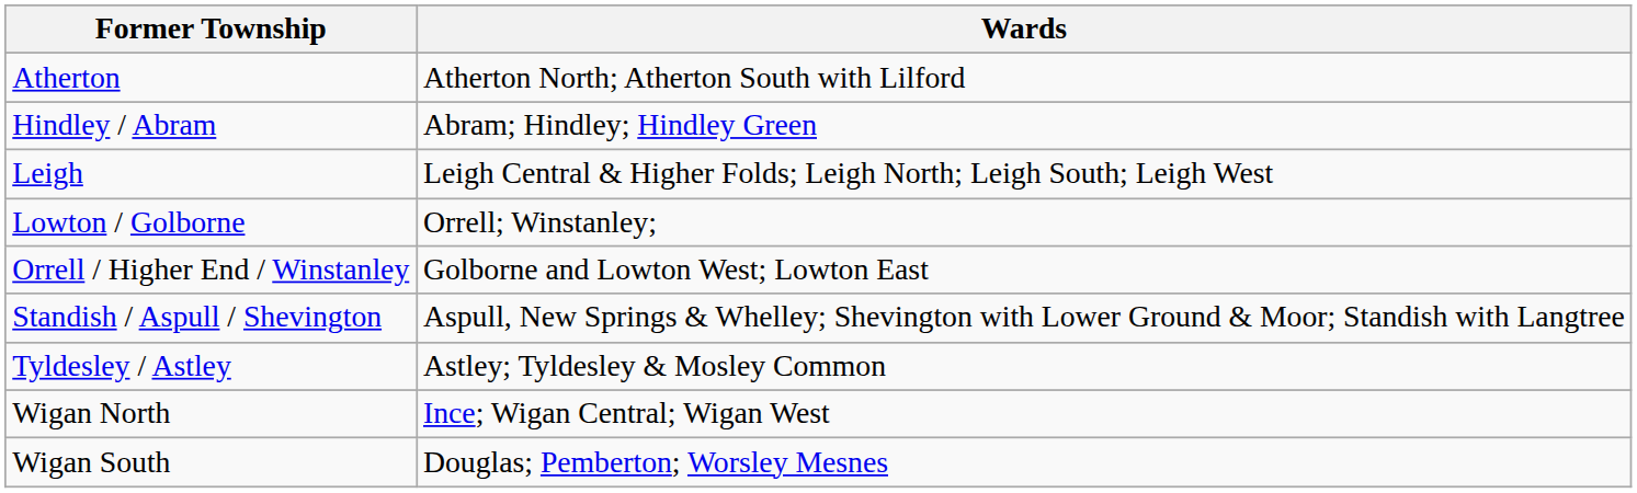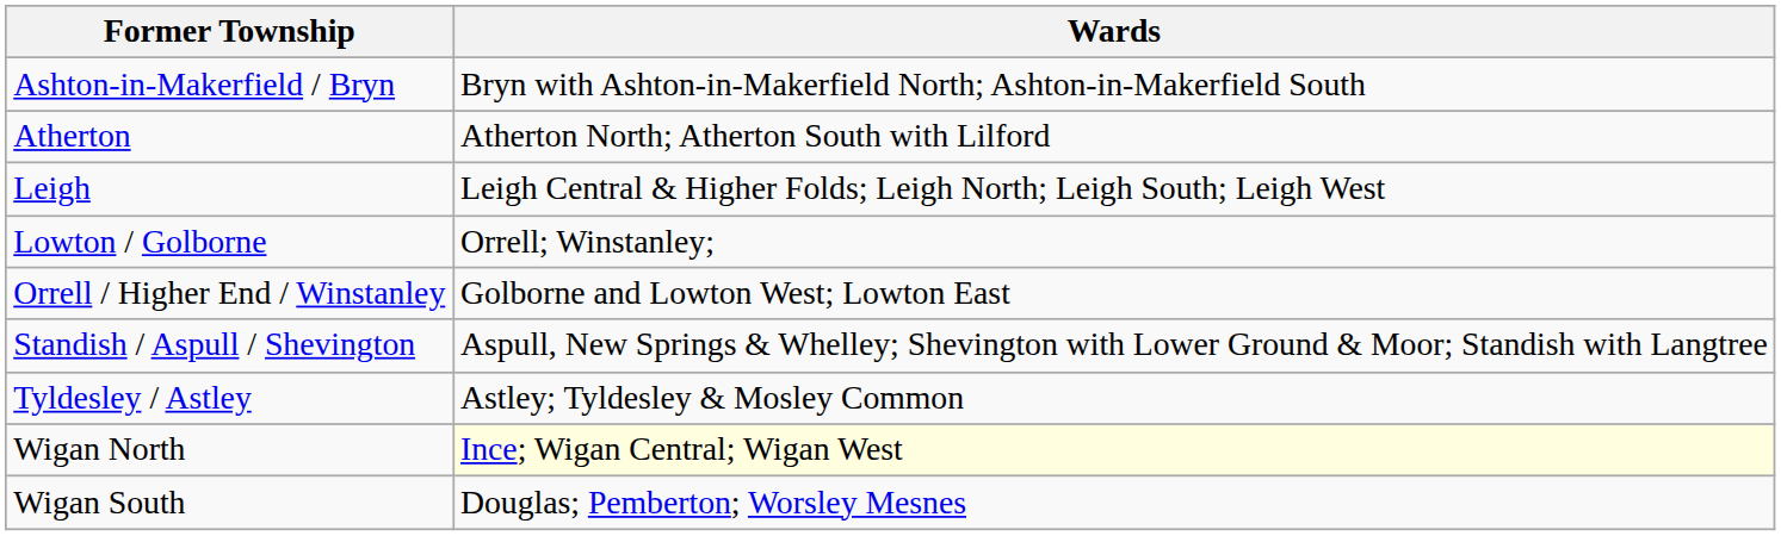+ row: Ashton-in-Makerfield / Bryn | Bryn with Ashton-in-Makerfield North; Ashton-in-Makerfield South
- row: Hindley / Abram | Abram; Hindley; Hindley Green
Wigan North | Wards: no background -> lightyellow background
